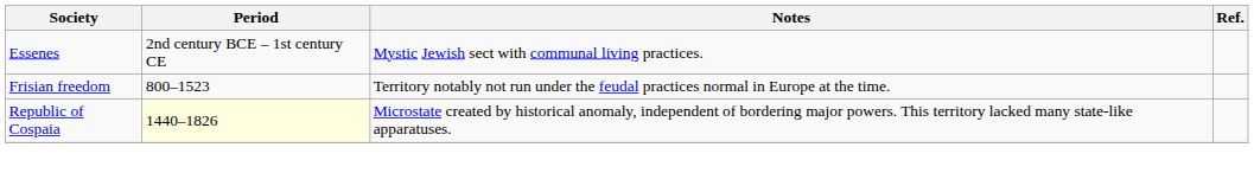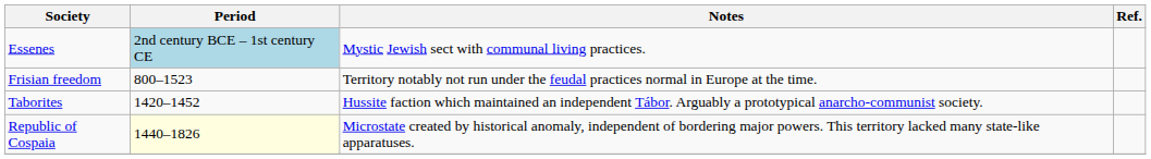Essenes | Period: no background -> lightblue background
+ row: Taborites | 1420–1452 | Hussite faction which maintained an independent Tábor. Arguably a prototypical anarcho-communist society.
